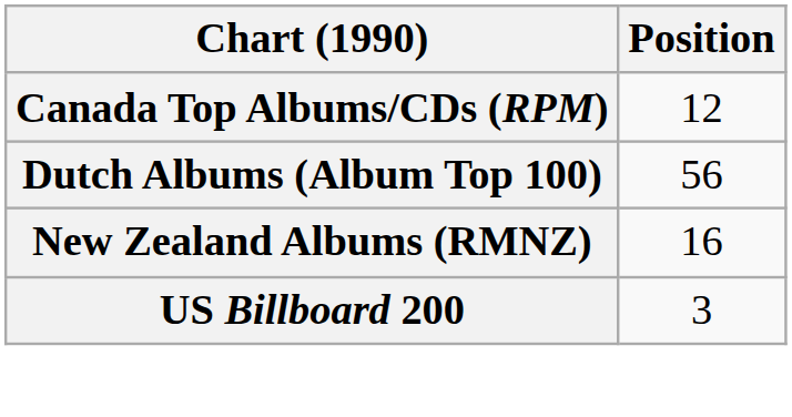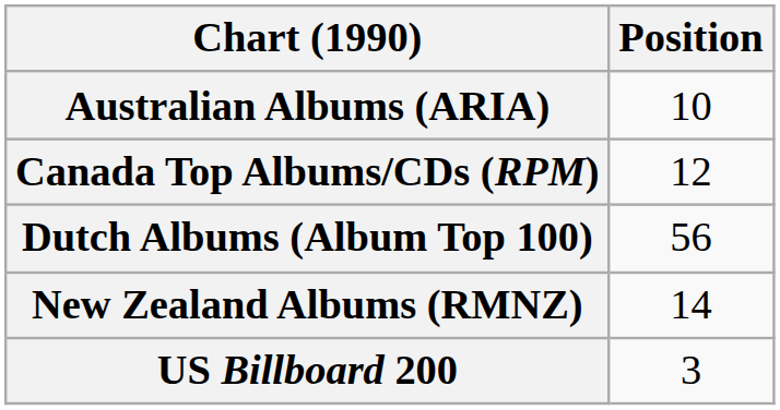+ row: Australian Albums (ARIA) | 10
New Zealand Albums (RMNZ) | Position: 16 -> 14
